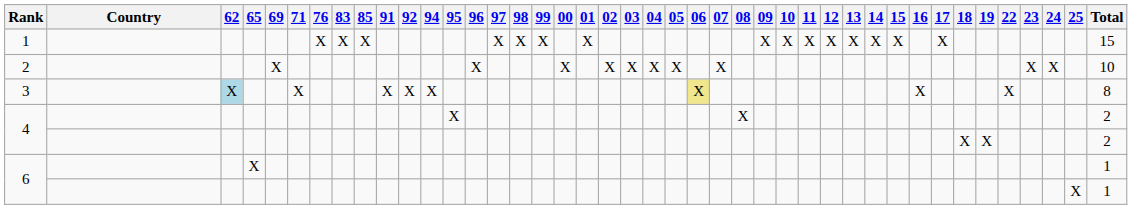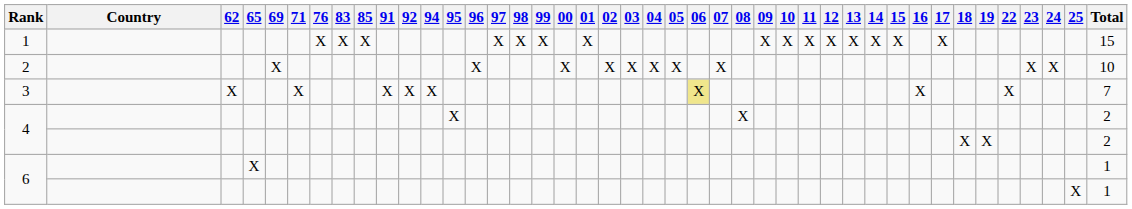3 | 62: lightblue background -> no background
3 | Total: 8 -> 7
